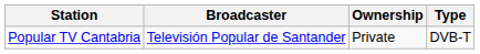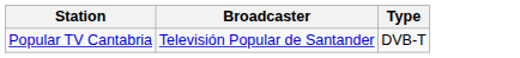- column: Ownership | Private
